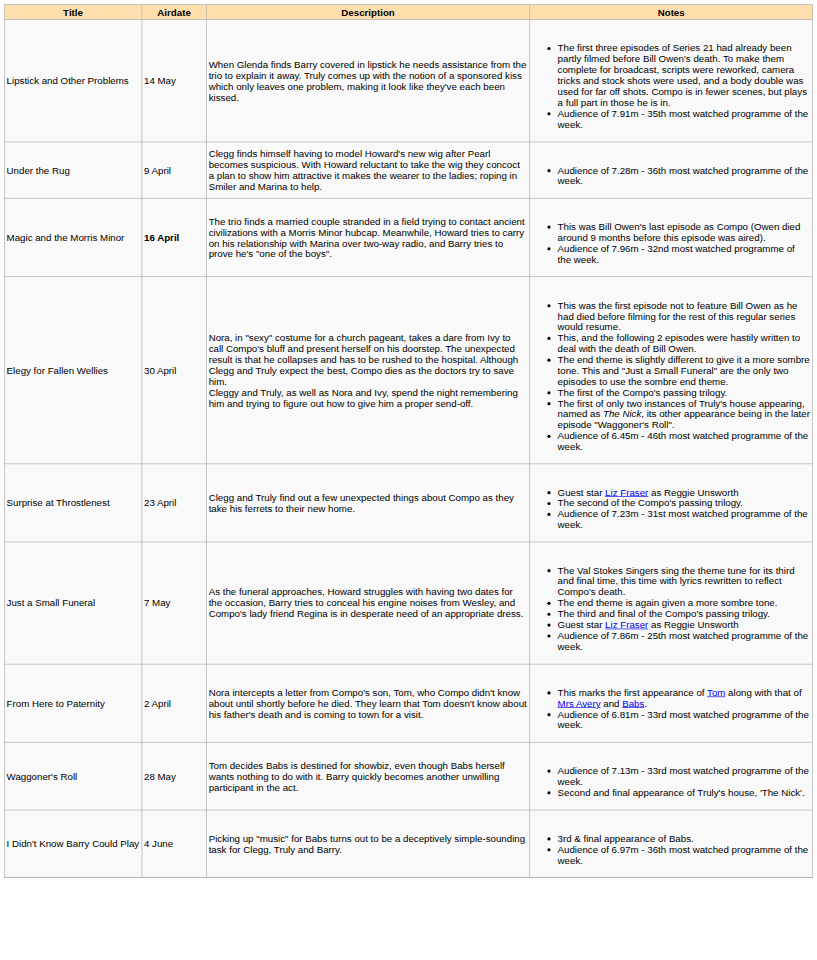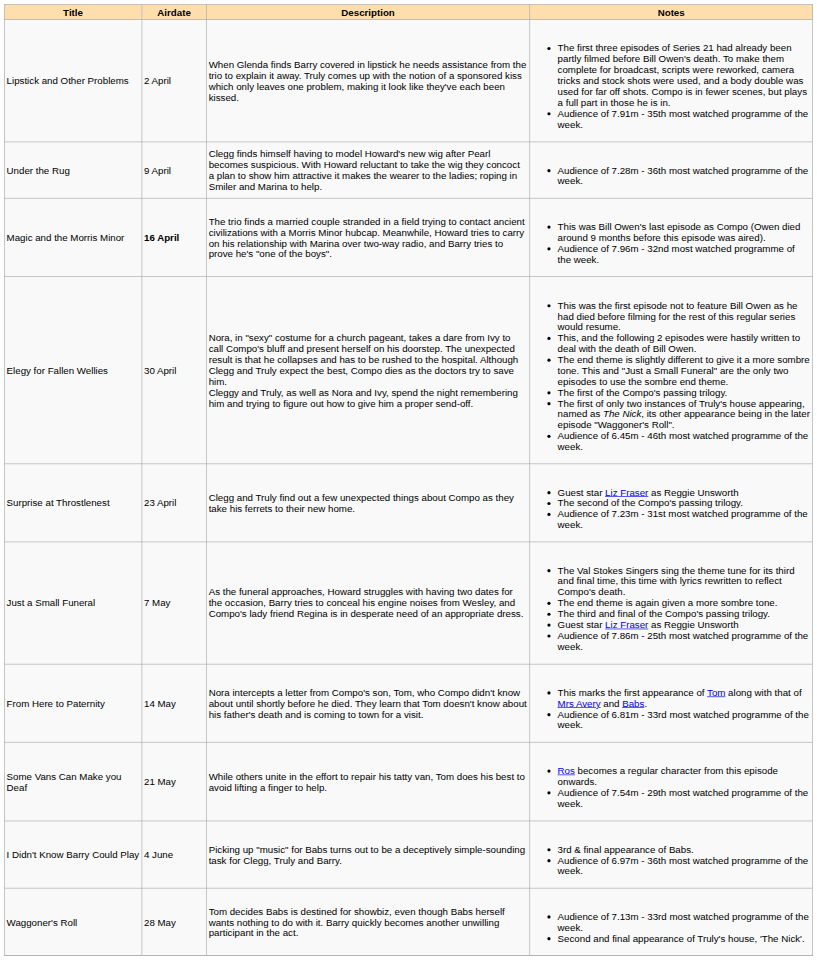Lipstick and Other Problems | Airdate: 14 May -> 2 April
From Here to Paternity | Airdate: 2 April -> 14 May
+ row: Some Vans Can Make you Deaf | 21 May | While others unite in the effort to repair his tatty van, Tom does his best to avoid lifting a finger to help. | Ros becomes a regular character from this episode onwards. Audience of 7.54m - 29th most watched programme of the week.
rows swapped: Waggoner's Roll <-> I Didn't Know Barry Could Play
